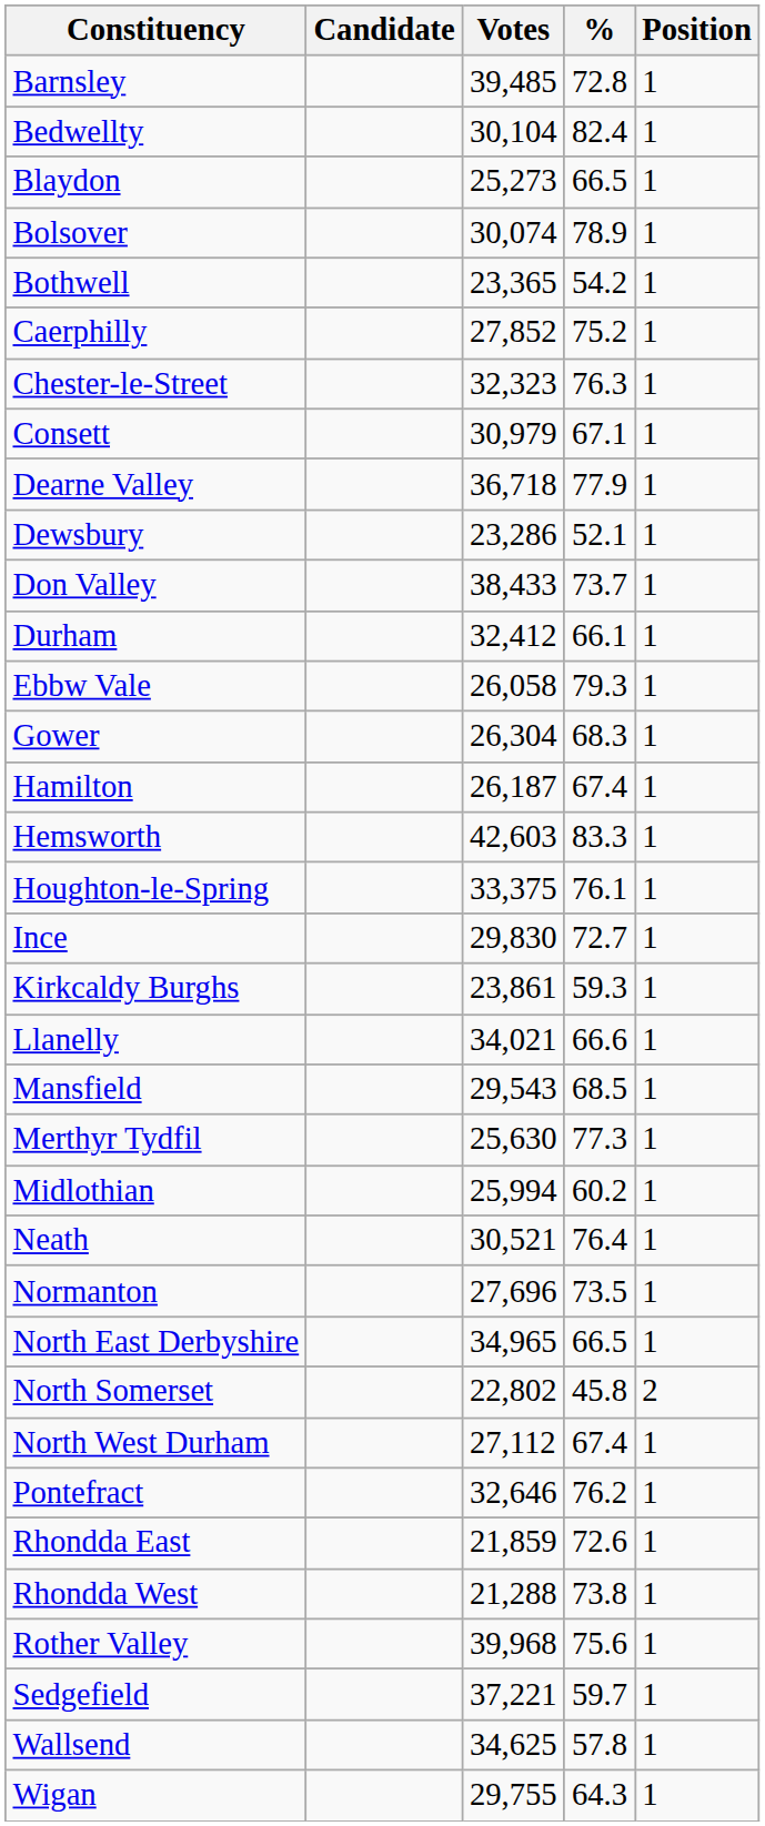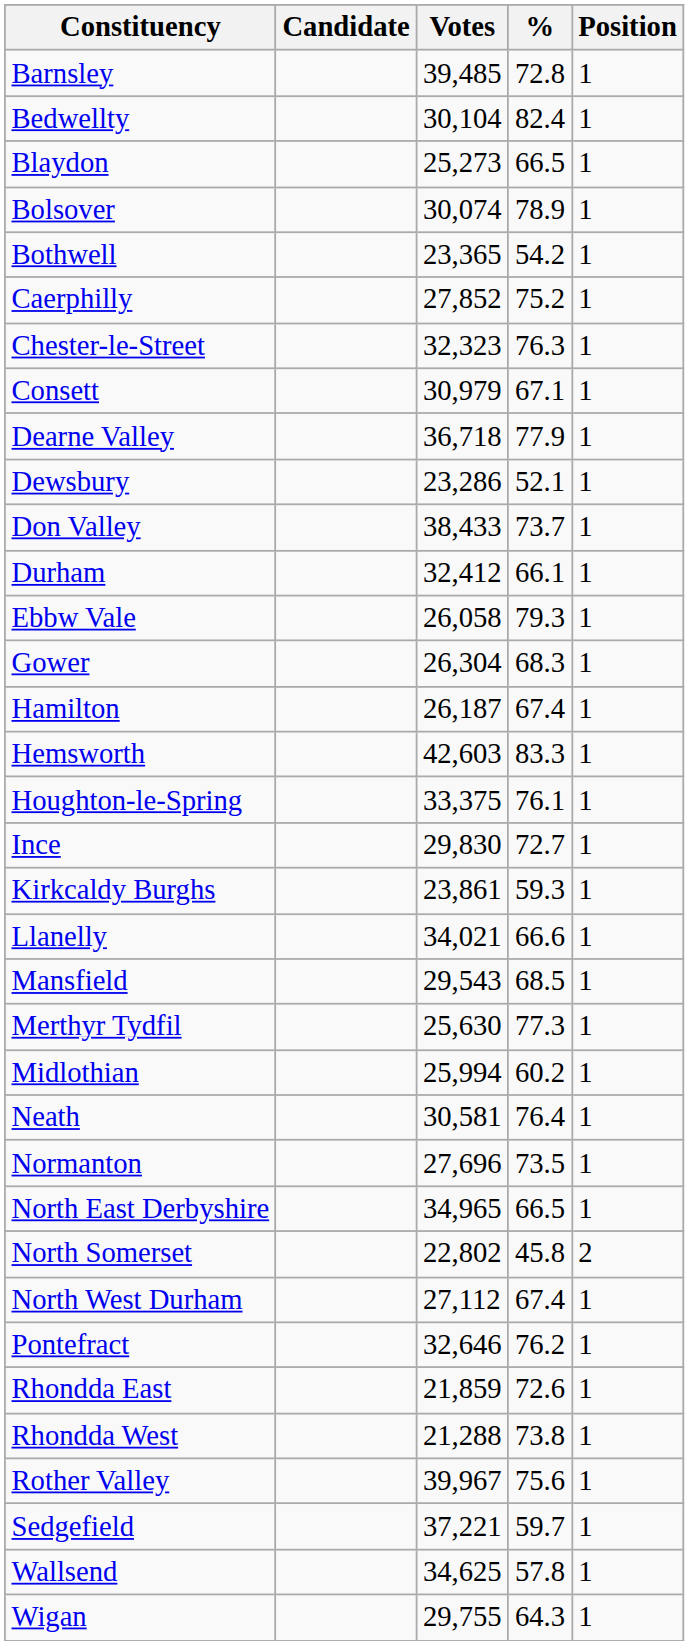Neath | Votes: 30,521 -> 30,581
Rother Valley | Votes: 39,968 -> 39,967
